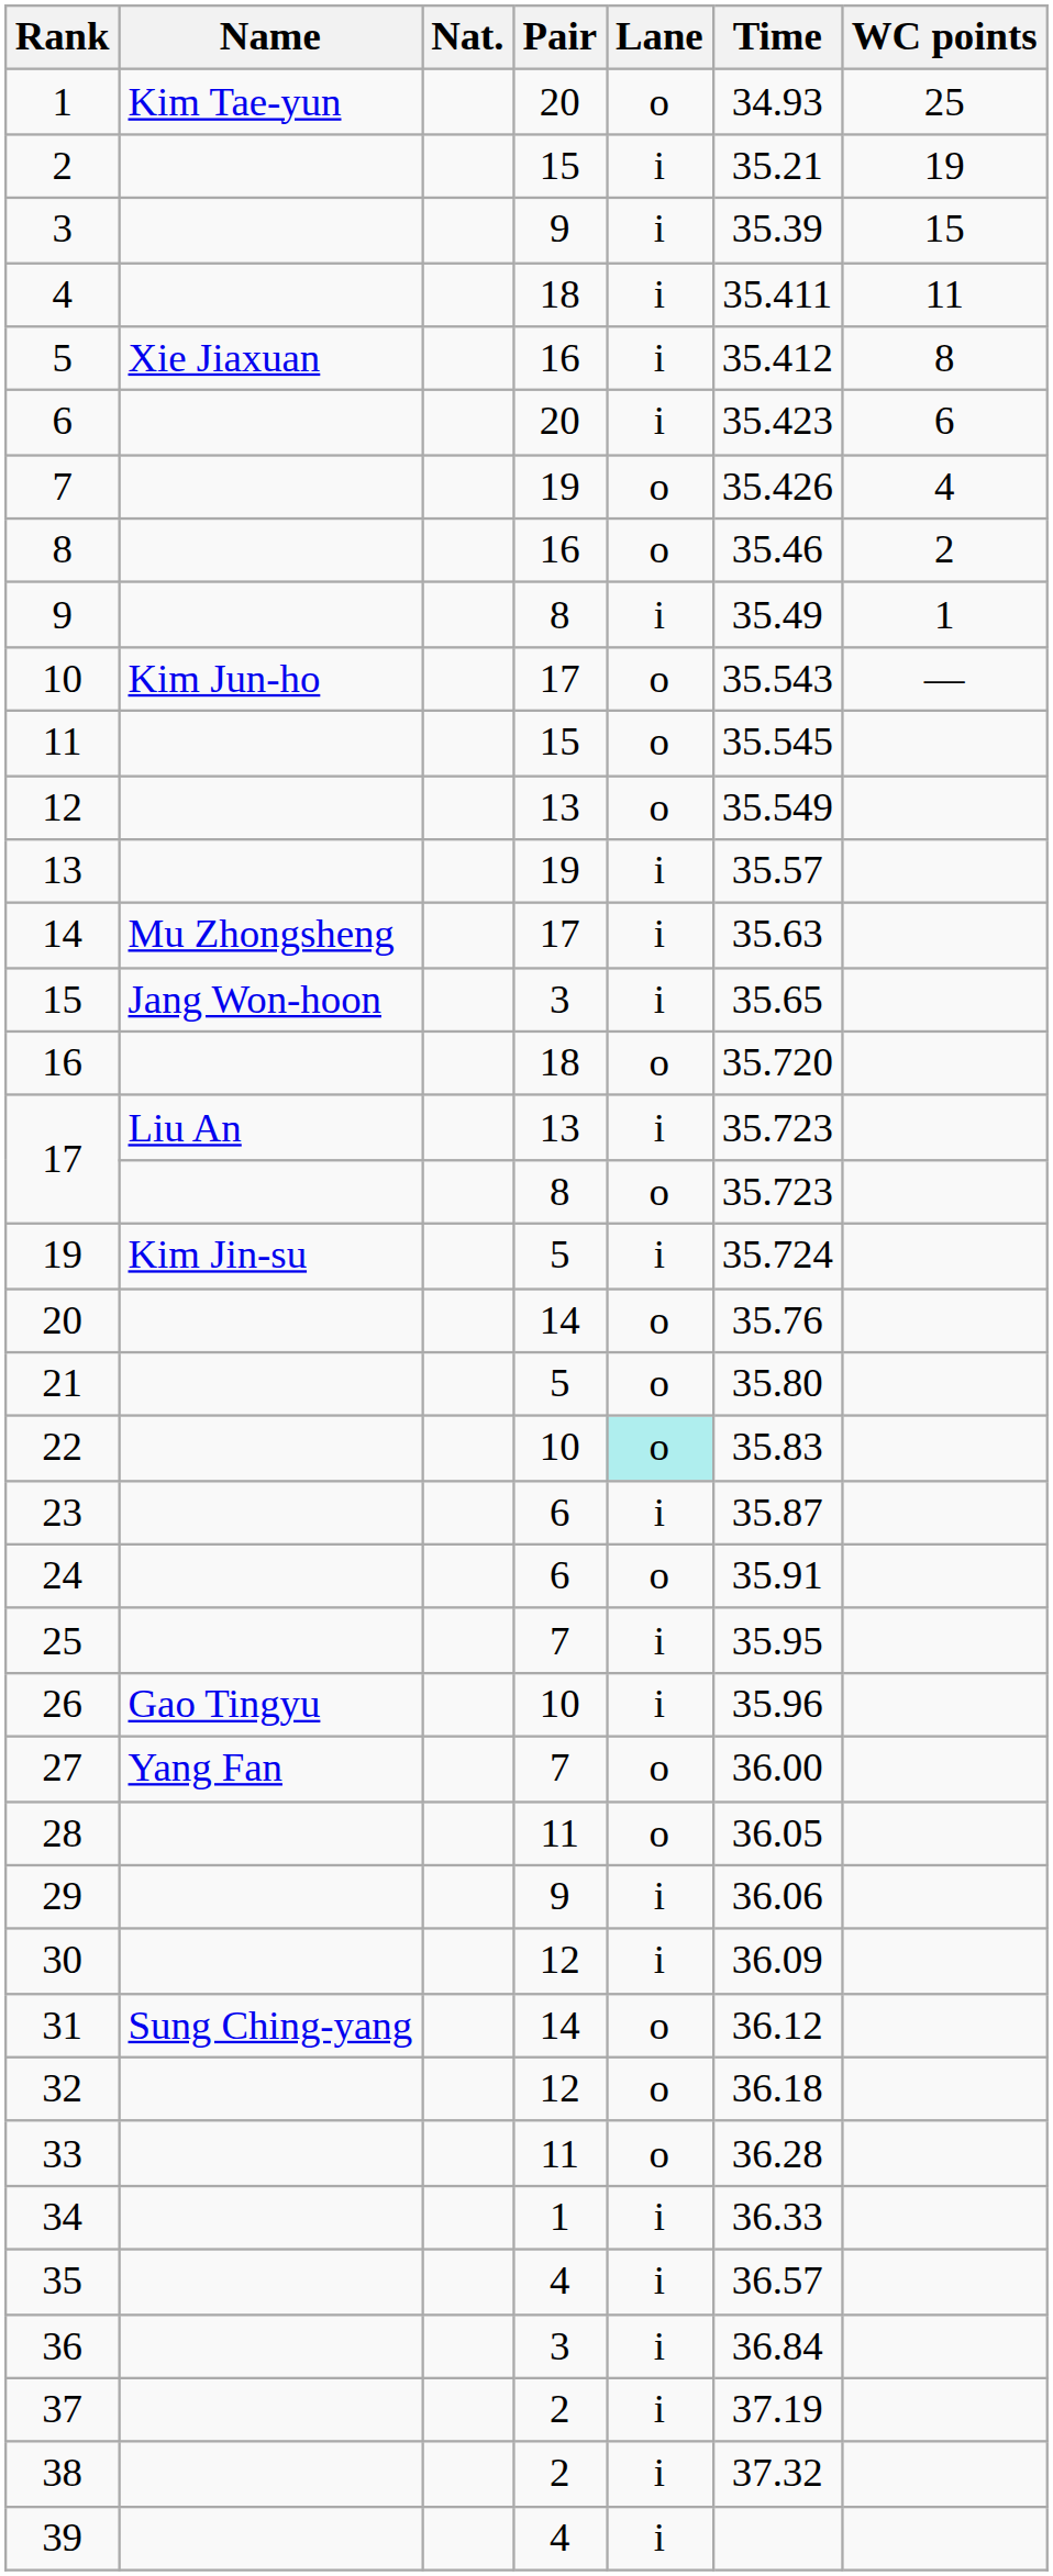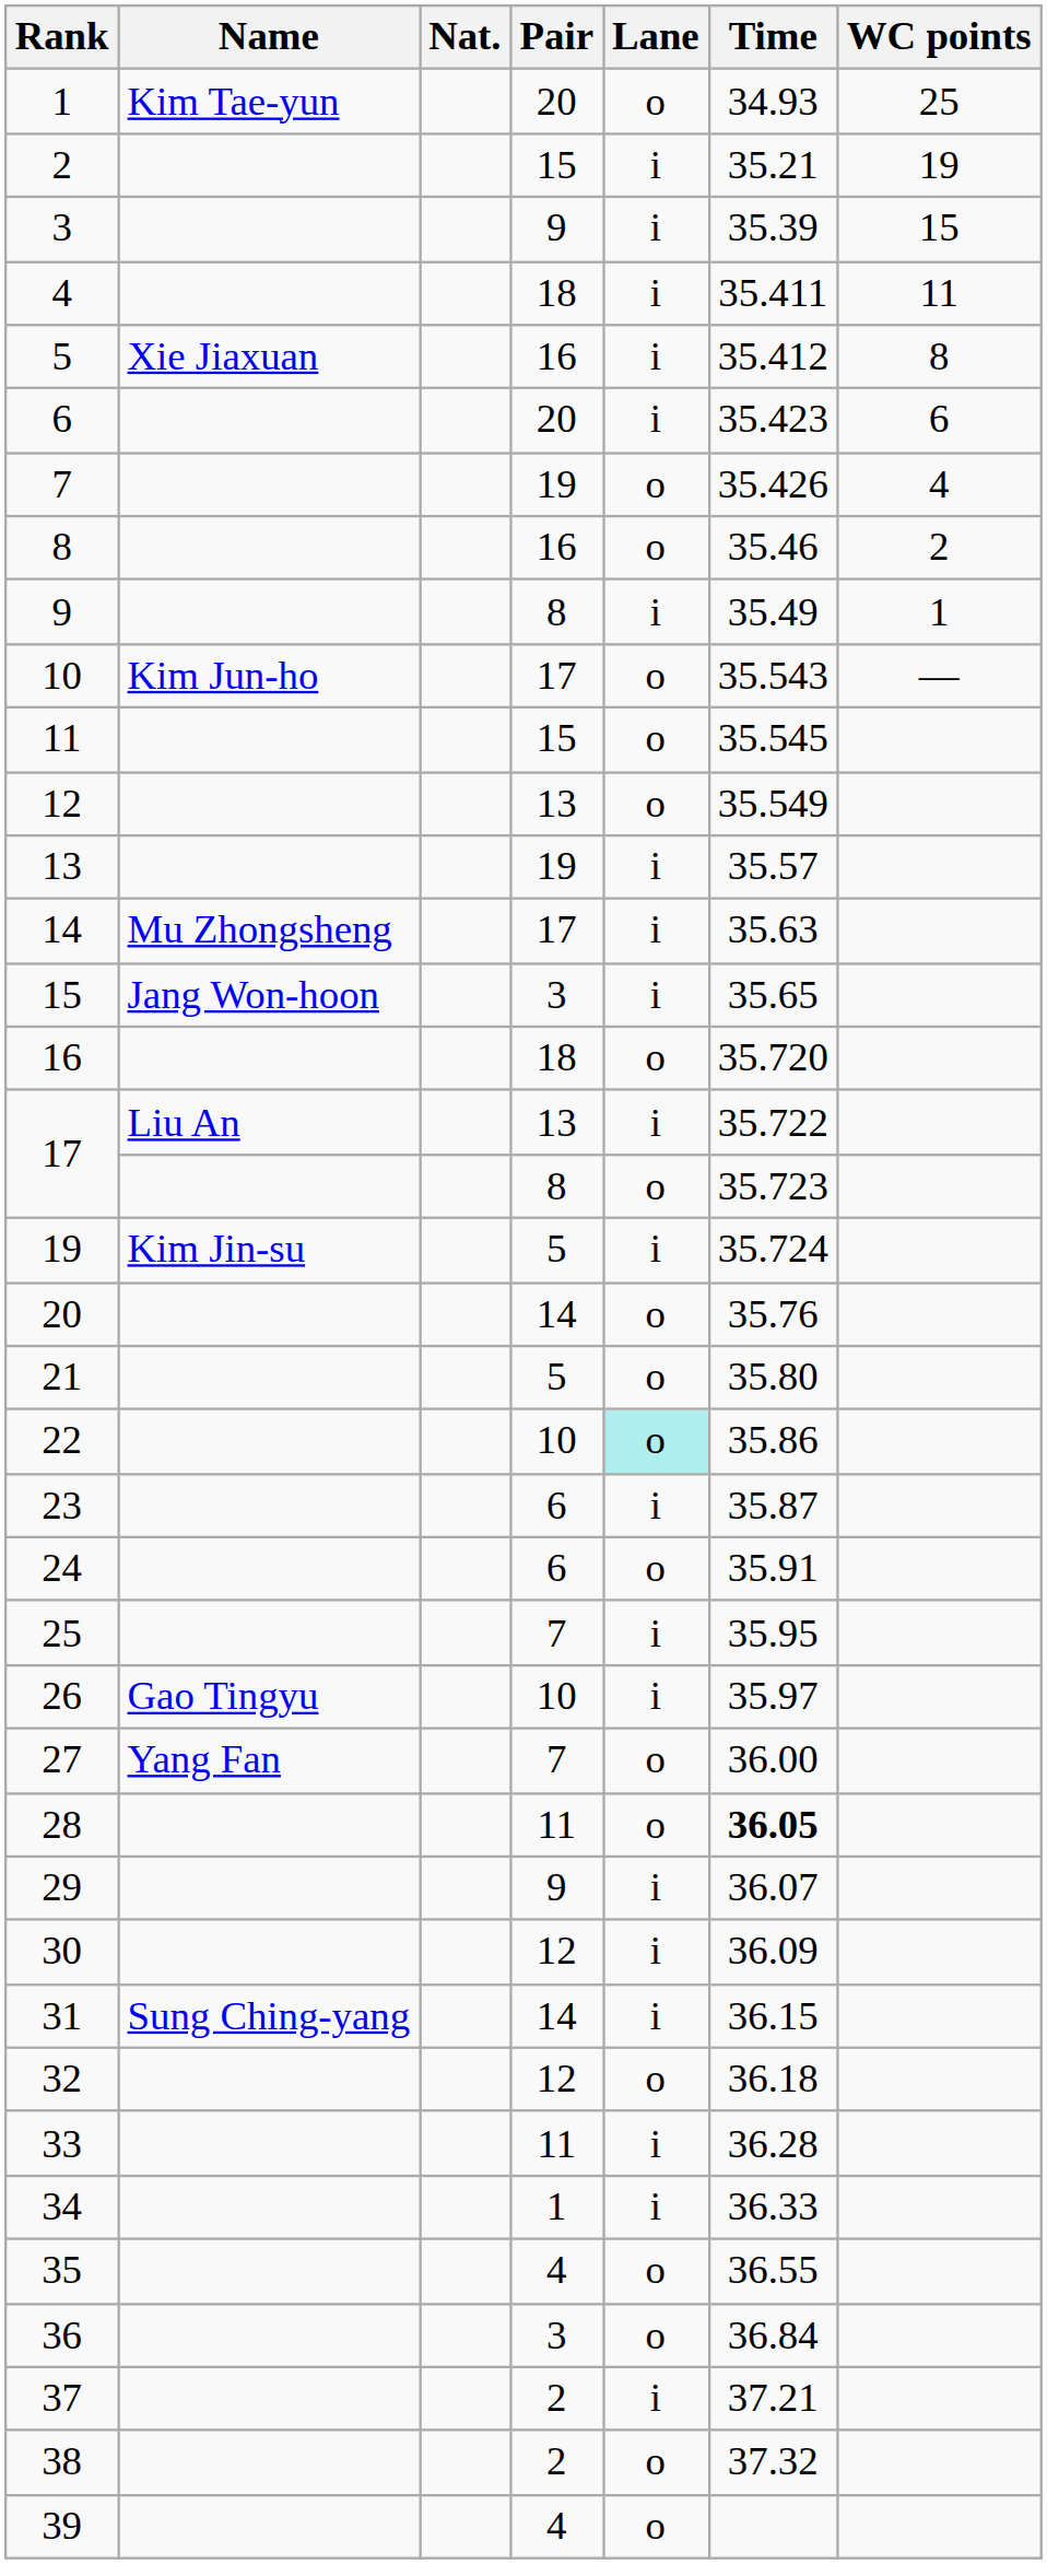17 / 13 | Time: 35.723 -> 35.722
22 | Time: 35.83 -> 35.86
26 | Time: 35.96 -> 35.97
28 | Time: normal -> bold
29 | Time: 36.06 -> 36.07
31 | Lane: o -> i
31 | Time: 36.12 -> 36.15
33 | Lane: o -> i
35 | Lane: i -> o
35 | Time: 36.57 -> 36.55
36 | Lane: i -> o
37 | Time: 37.19 -> 37.21
38 | Lane: i -> o
39 | Lane: i -> o
